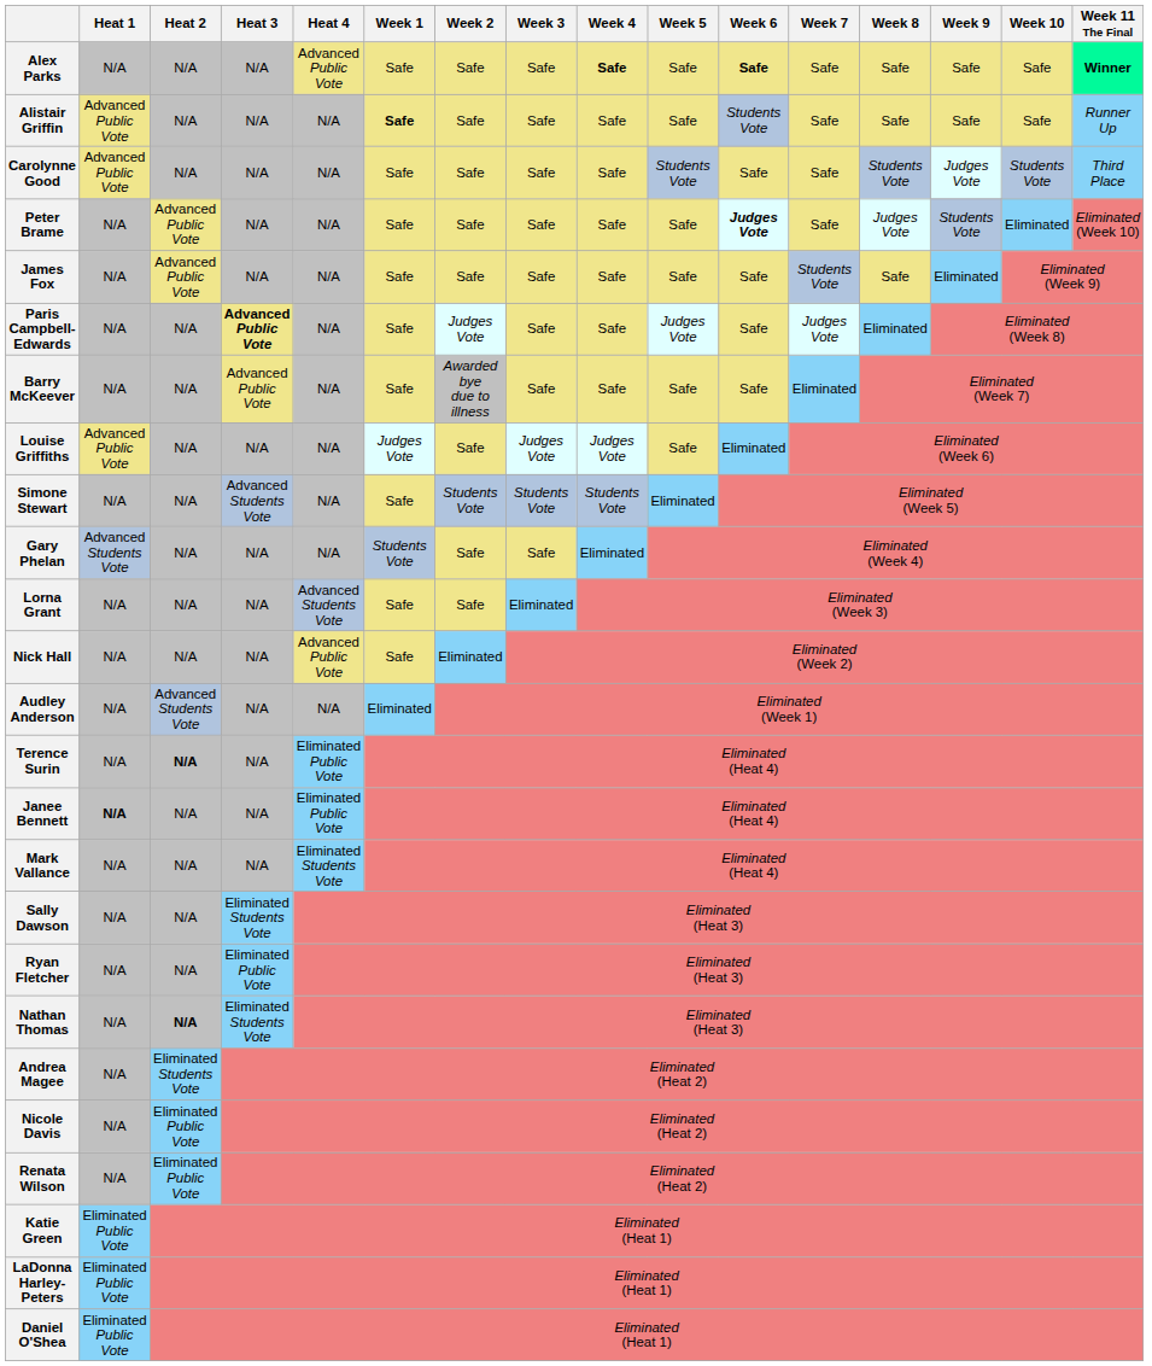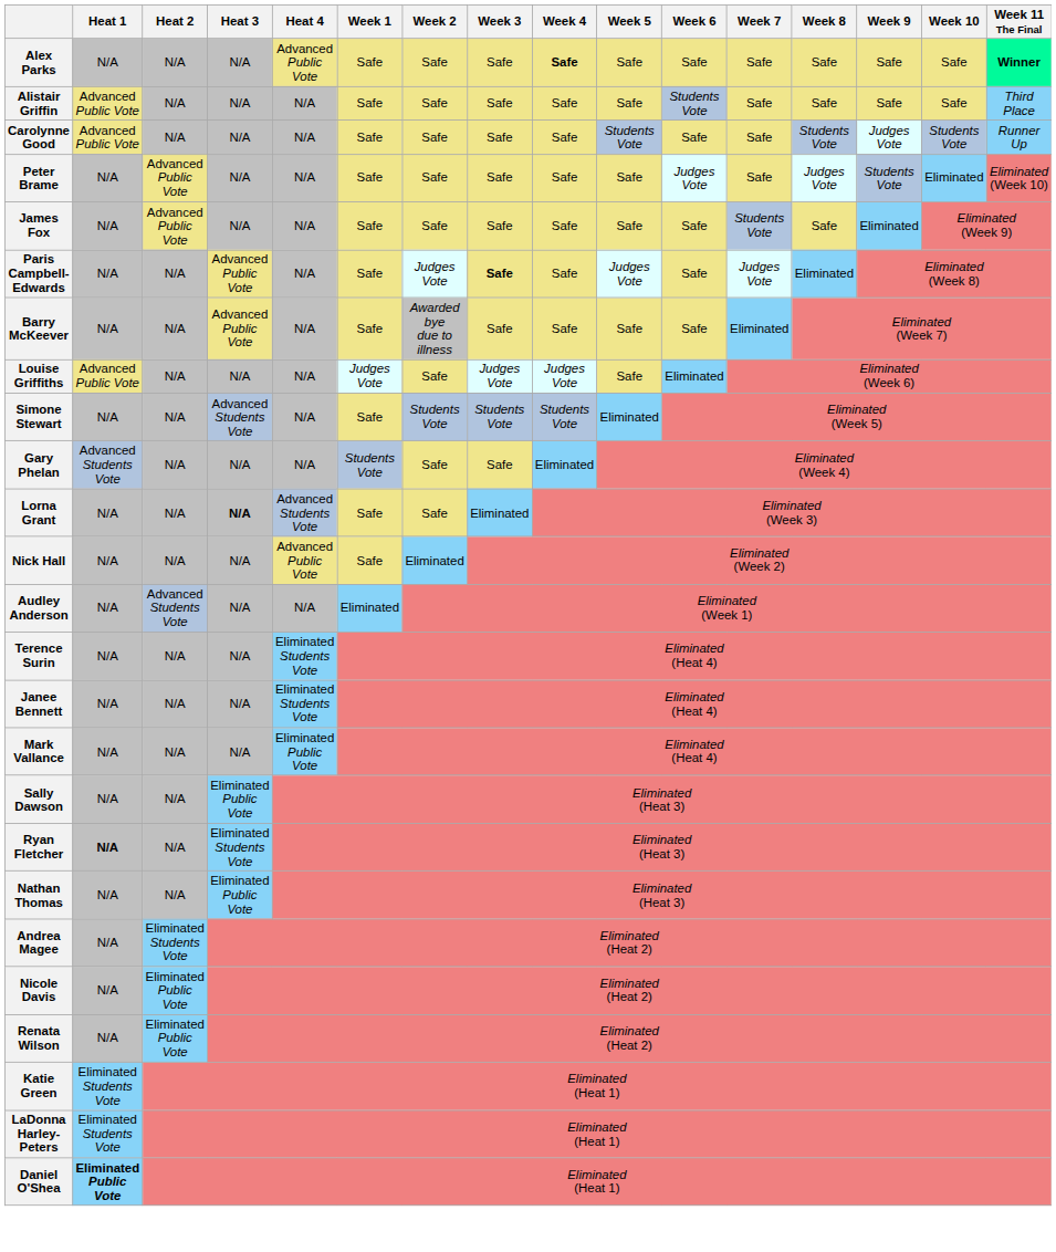Alex Parks | Week 6: bold -> normal
Alistair Griffin | Week 1: bold -> normal
Alistair Griffin | column 17: Runner Up -> Third Place
Carolynne Good | column 17: Third Place -> Runner Up
Peter Brame | Week 6: bold -> normal
Paris Campbell-Edwards | Heat 3: bold -> normal
Paris Campbell-Edwards | Week 3: normal -> bold
Lorna Grant | Heat 3: normal -> bold
Terence Surin | Heat 2: bold -> normal
Terence Surin | Heat 4: Eliminated Public Vote -> Eliminated Students Vote
Janee Bennett | Heat 1: bold -> normal
Janee Bennett | Heat 4: Eliminated Public Vote -> Eliminated Students Vote
Mark Vallance | Heat 4: Eliminated Students Vote -> Eliminated Public Vote
Sally Dawson | Heat 3: Eliminated Students Vote -> Eliminated Public Vote
Ryan Fletcher | Heat 1: normal -> bold
Ryan Fletcher | Heat 3: Eliminated Public Vote -> Eliminated Students Vote
Nathan Thomas | Heat 2: bold -> normal
Nathan Thomas | Heat 3: Eliminated Students Vote -> Eliminated Public Vote
Katie Green | Heat 1: Eliminated Public Vote -> Eliminated Students Vote
LaDonna Harley-Peters | Heat 1: Eliminated Public Vote -> Eliminated Students Vote
Daniel O'Shea | Heat 1: normal -> bold
